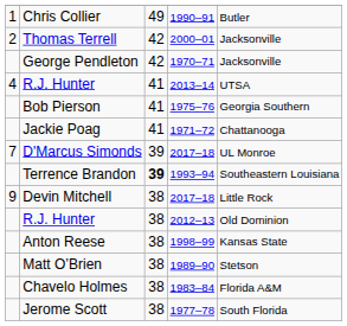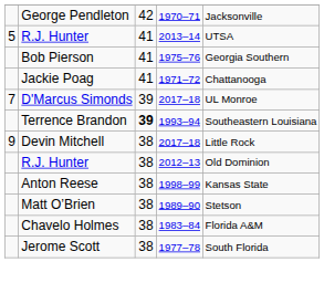- row: 1 | Chris Collier | 49 | 1990–91 | Butler
- row: 2 | Thomas Terrell | 42 | 2000–01 | Jacksonville
R.J. Hunter / 2013–14 | column 1: 4 -> 5
